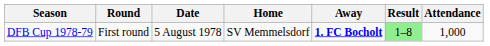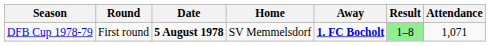DFB Cup 1978-79 | Date: normal -> bold
DFB Cup 1978-79 | Attendance: 1,000 -> 1,071
